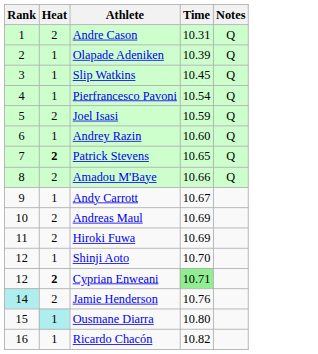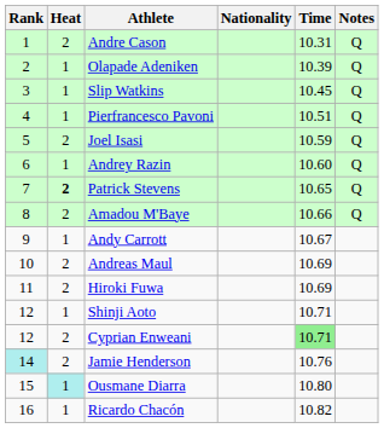+ column: Nationality
Pierfrancesco Pavoni | Time: 10.54 -> 10.51
Shinji Aoto | Time: 10.70 -> 10.71
Cyprian Enweani | Heat: bold -> normal
